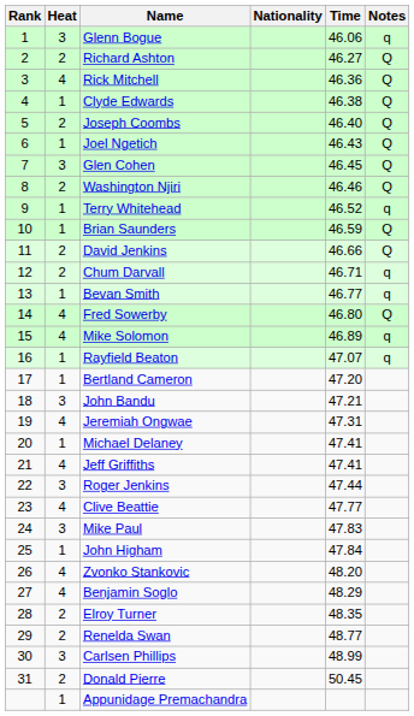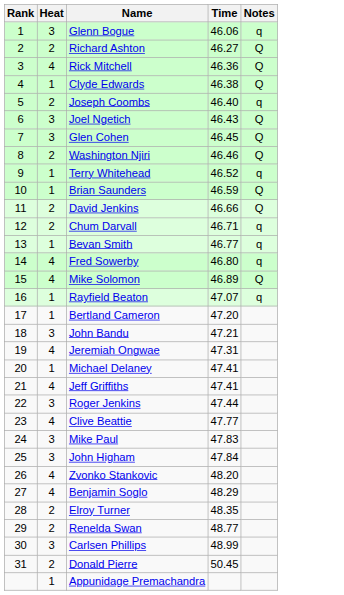- column: Nationality
Joseph Coombs | Notes: Q -> q
Joel Ngetich | Heat: 1 -> 3
Fred Sowerby | Notes: Q -> q
Mike Solomon | Notes: q -> Q
John Higham | Heat: 1 -> 3
